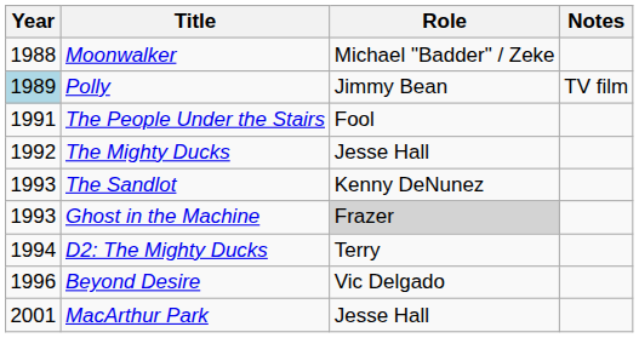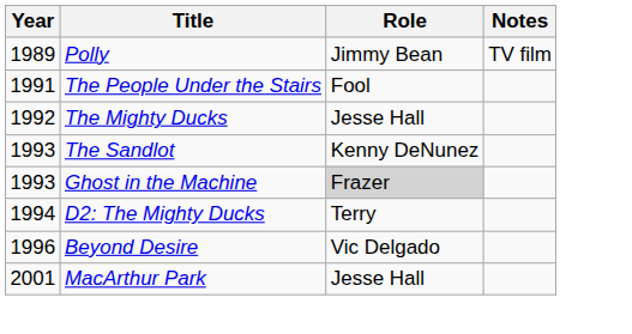- row: 1988 | Moonwalker | Michael "Badder" / Zeke
Polly | Year: lightblue background -> no background
